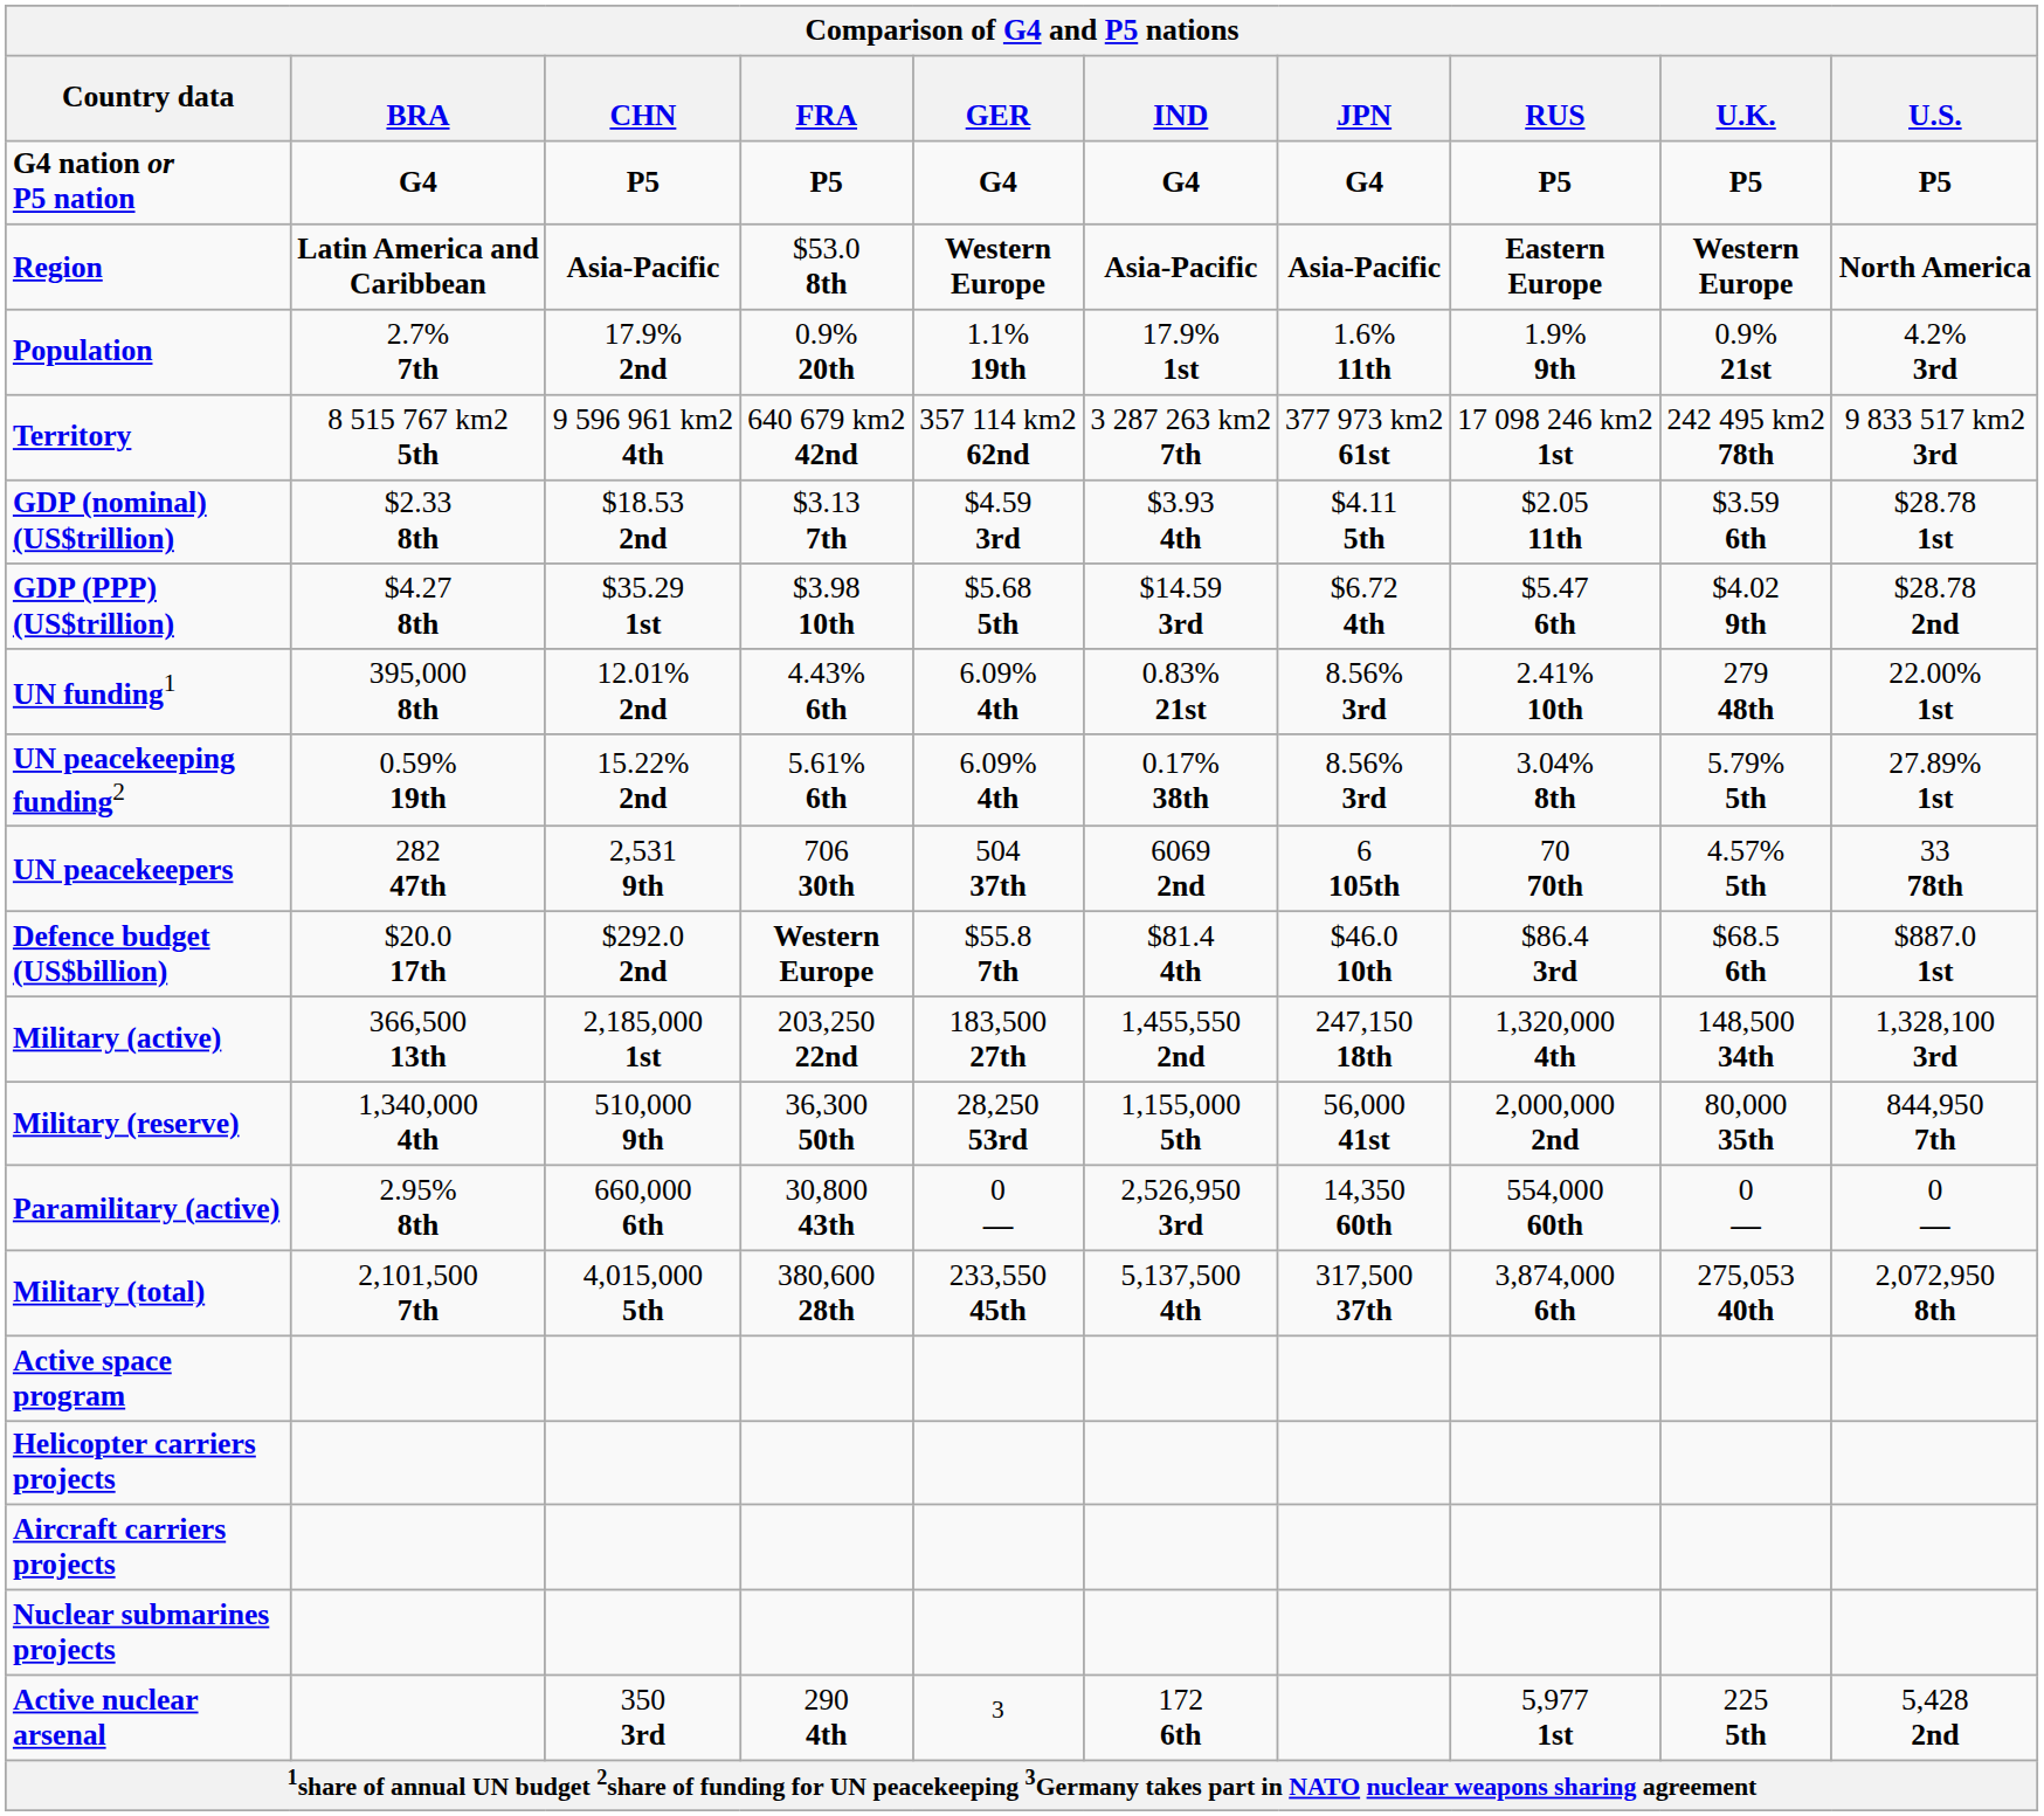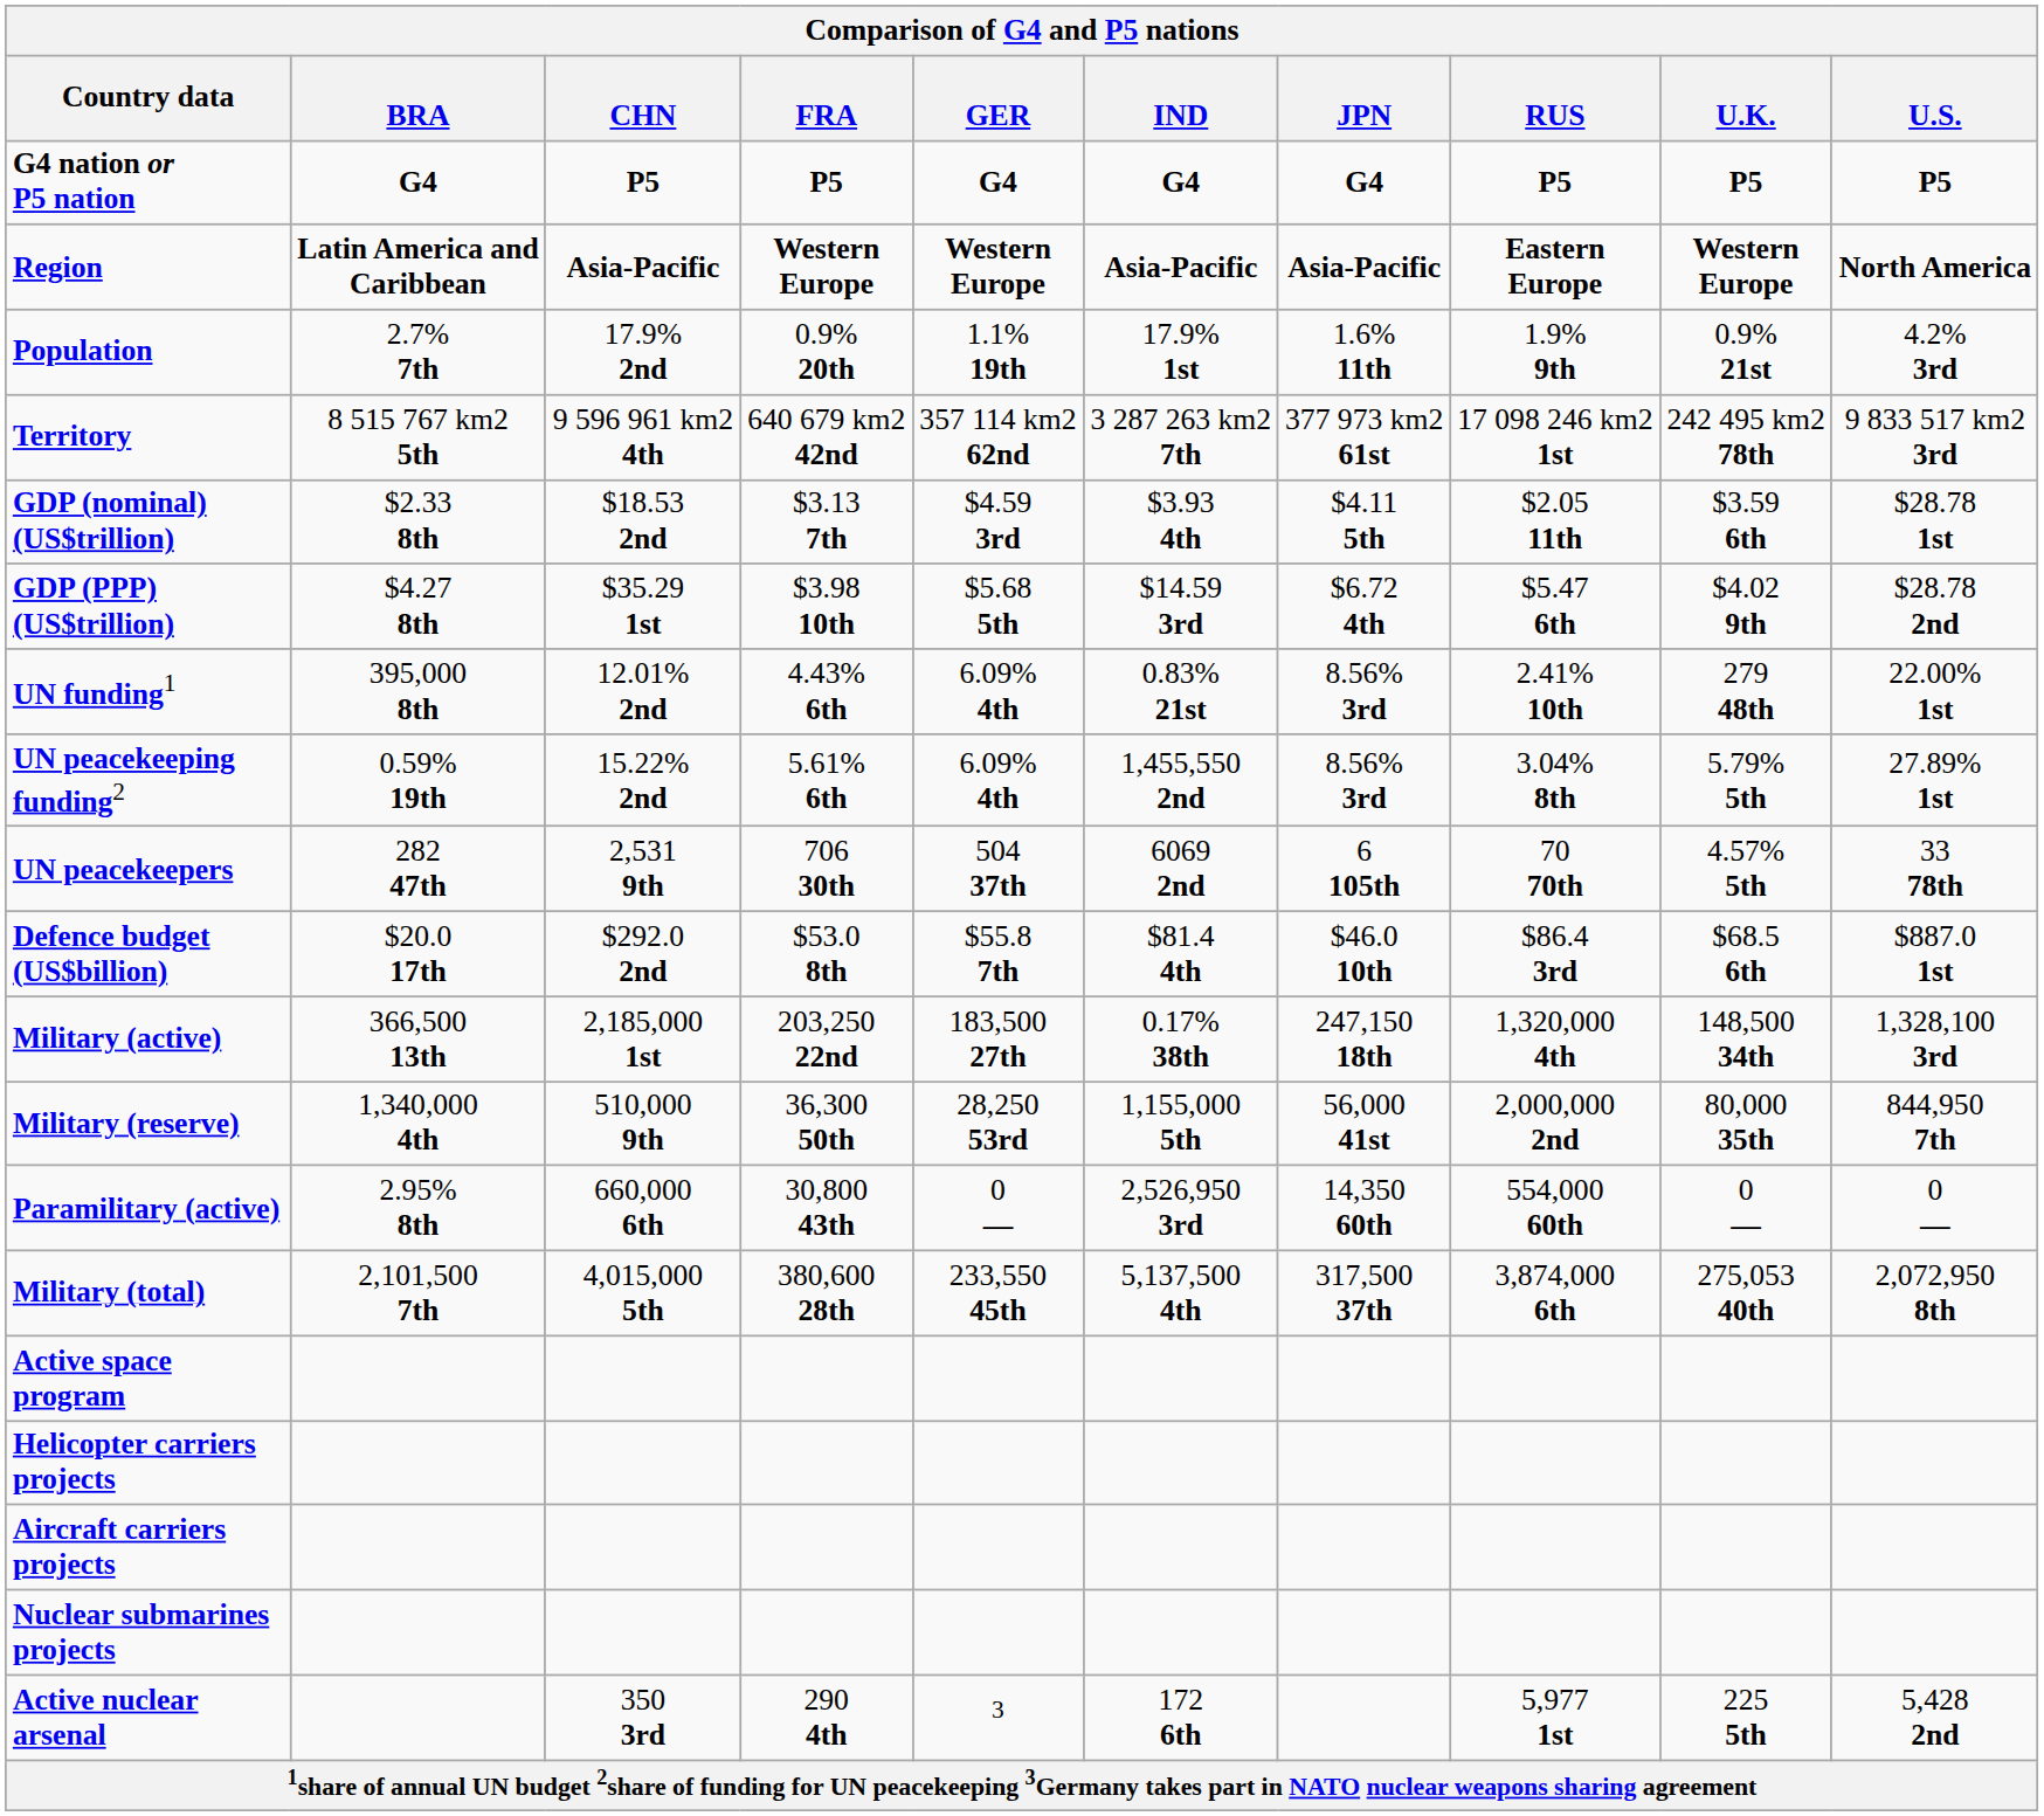Region | FRA: $53.0 8th -> Western Europe
UN peacekeeping funding2 | IND: 0.17% 38th -> 1,455,550 2nd
Defence budget (US$billion) | FRA: Western Europe -> $53.0 8th
Military (active) | IND: 1,455,550 2nd -> 0.17% 38th
